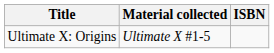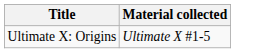- column: ISBN
